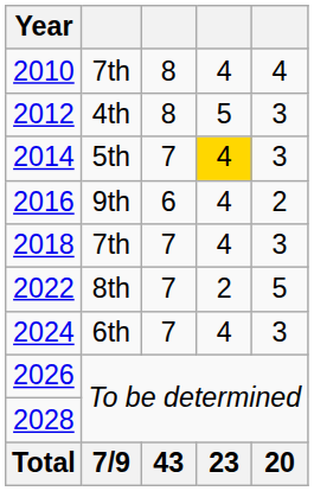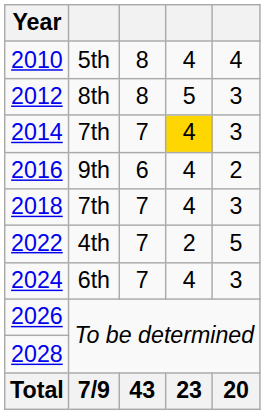2010 | column 2: 7th -> 5th
2012 | column 2: 4th -> 8th
2014 | column 2: 5th -> 7th
2022 | column 2: 8th -> 4th
